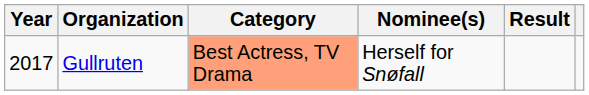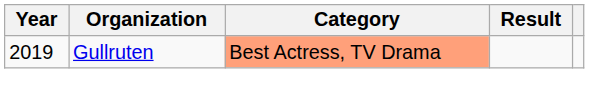- column: Nominee(s) | Herself for Snøfall
Gullruten | Year: 2017 -> 2019
